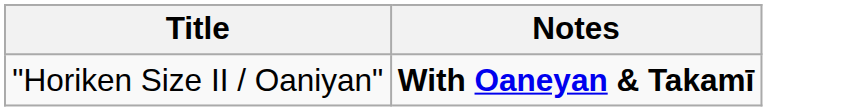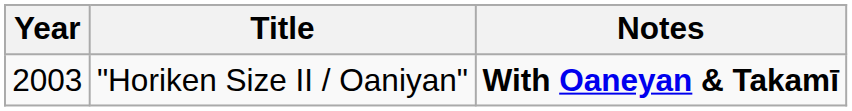+ column: Year | 2003
